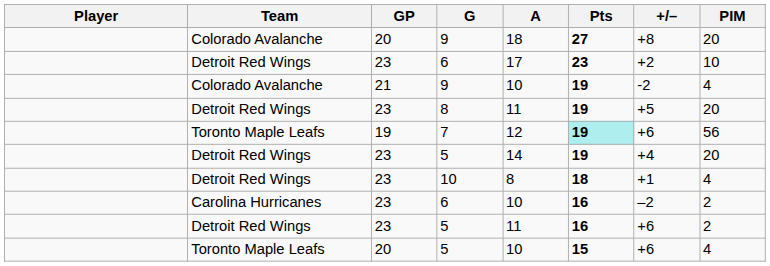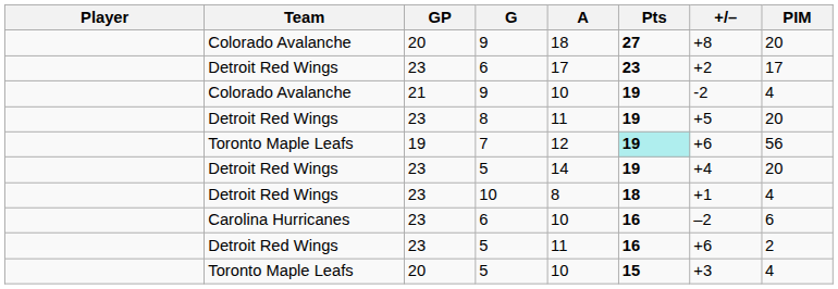Detroit Red Wings / 6 | PIM: 10 -> 17
Carolina Hurricanes / 6 | PIM: 2 -> 6
Toronto Maple Leafs / 5 | +/–: +6 -> +3
